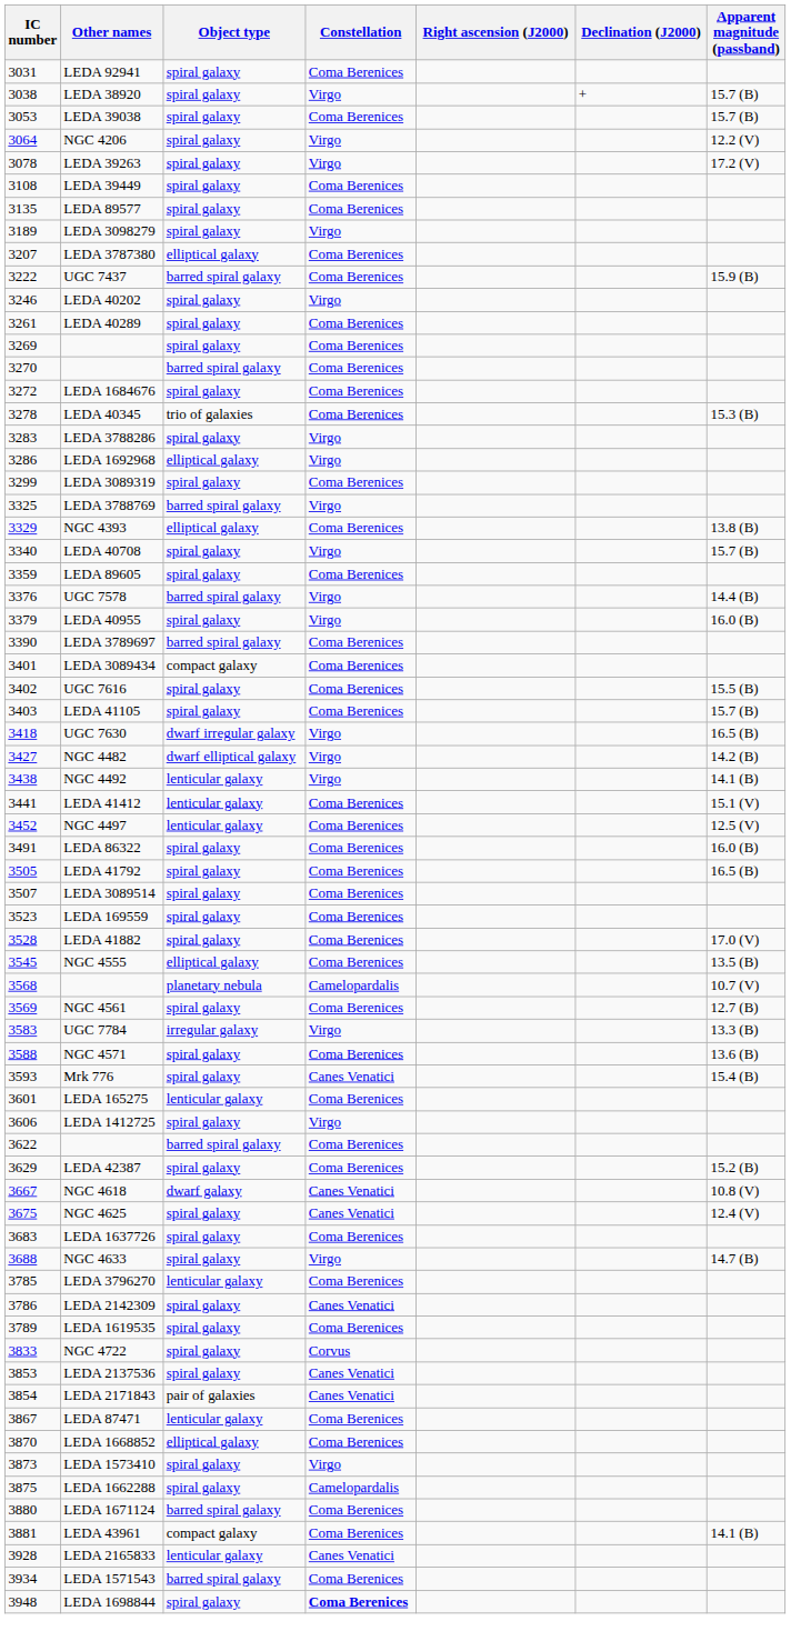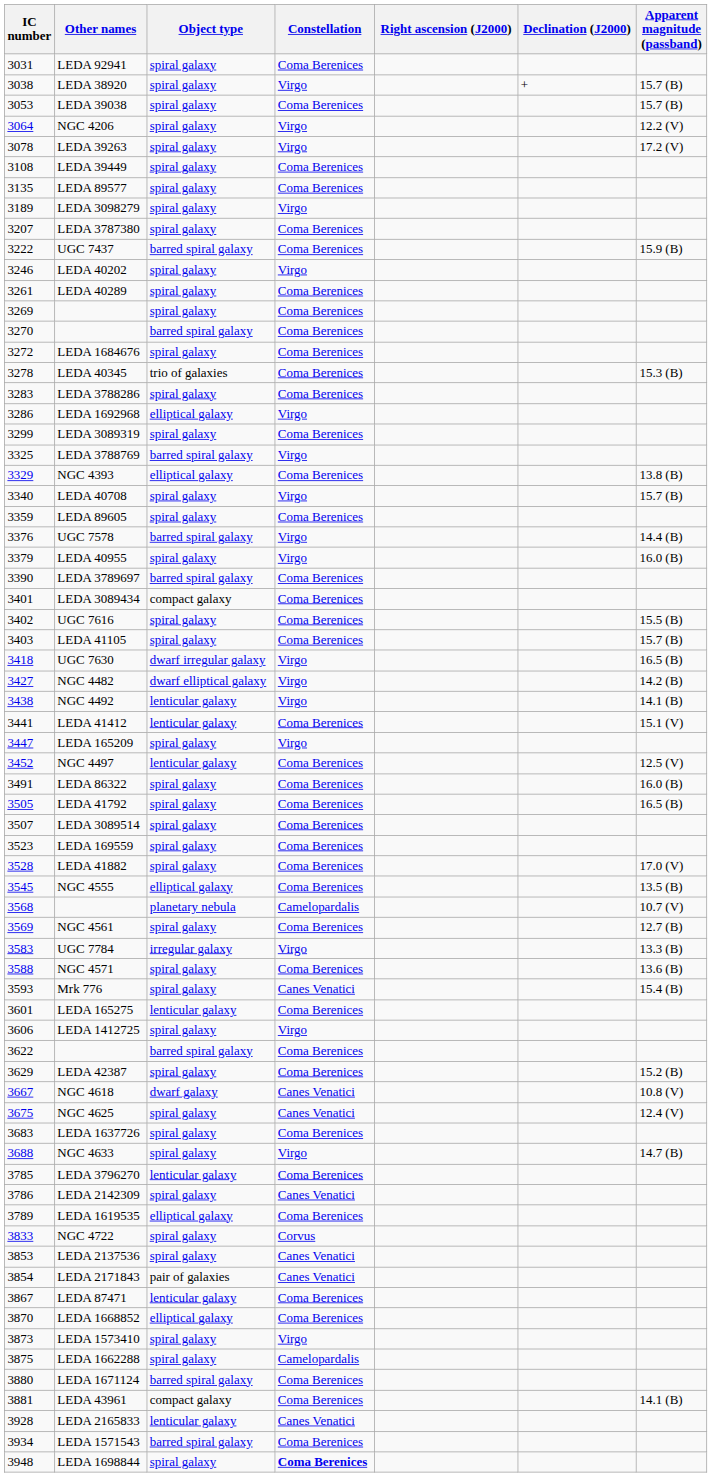LEDA 3787380 | Object type: elliptical galaxy -> spiral galaxy
LEDA 3788286 | Constellation: Virgo -> Coma Berenices
+ row: 3447 | LEDA 165209 | spiral galaxy | Virgo
LEDA 1619535 | Object type: spiral galaxy -> elliptical galaxy
